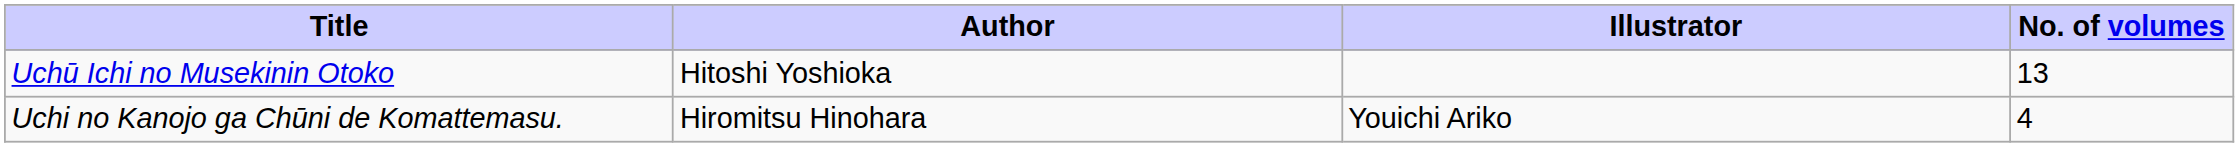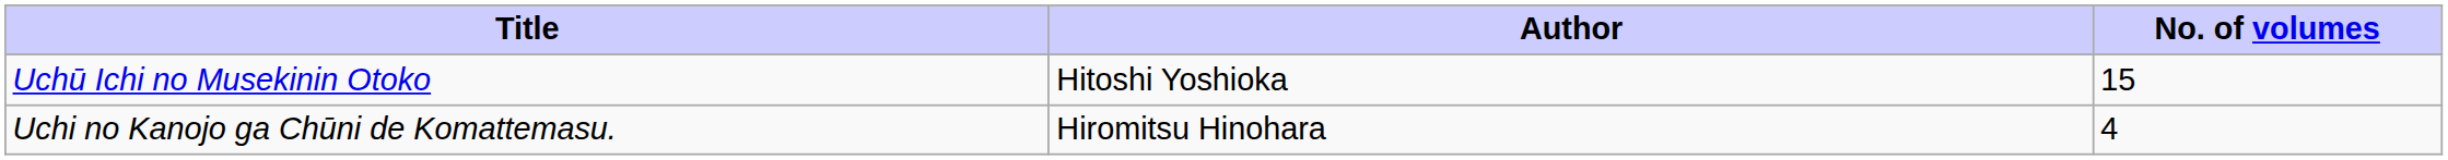- column: Illustrator | Youichi Ariko
Uchū Ichi no Musekinin Otoko | No. of volumes: 13 -> 15
